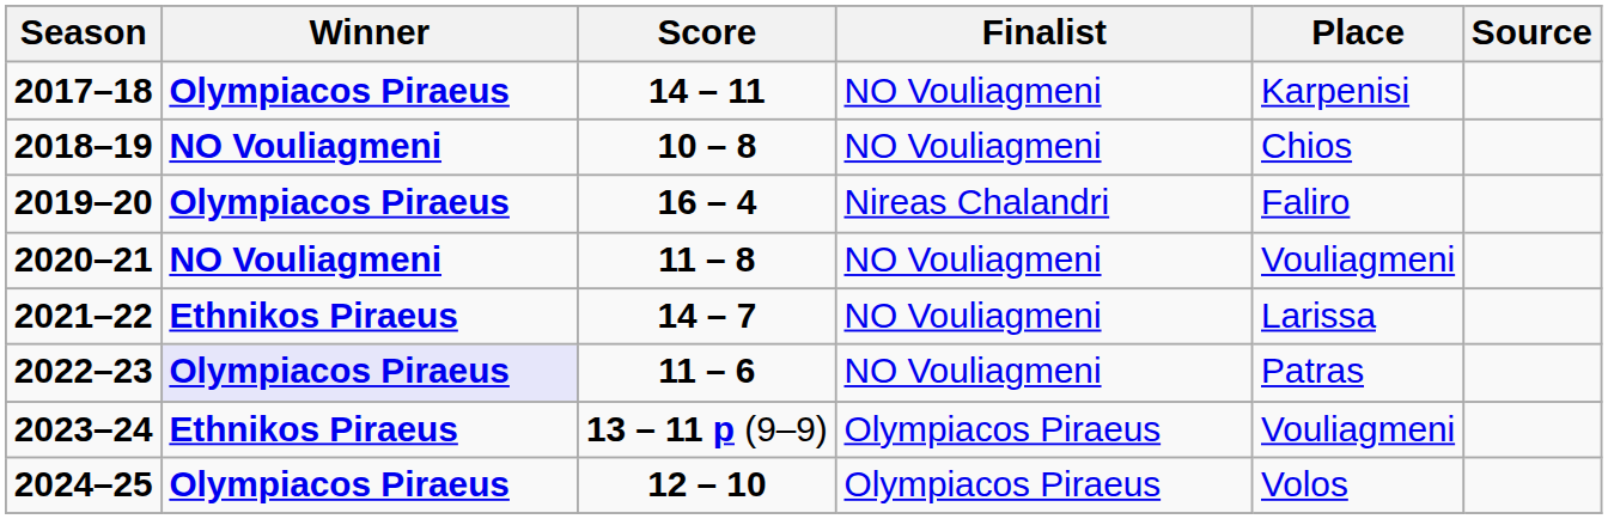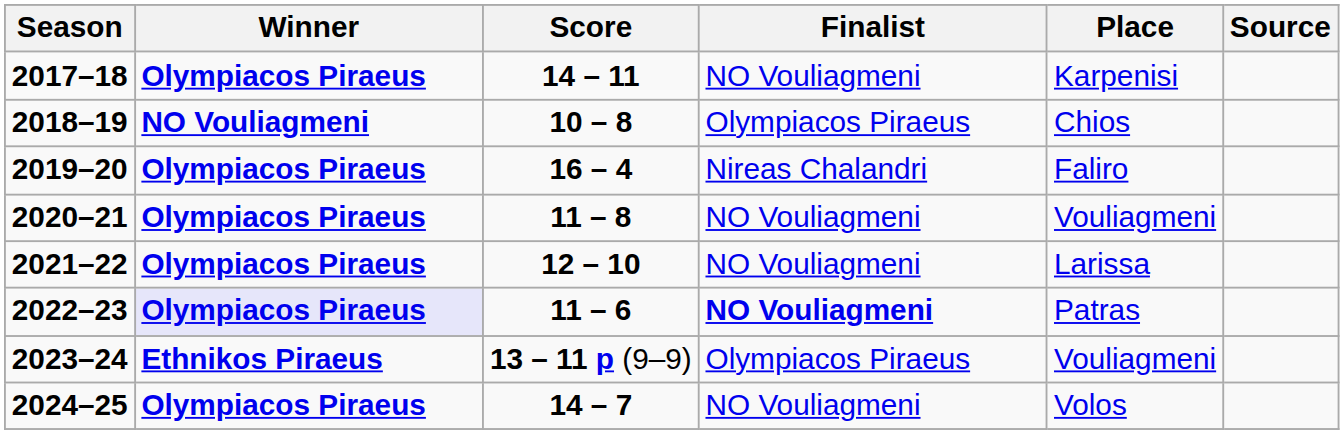2018–19 | Finalist: NO Vouliagmeni -> Olympiacos Piraeus
2020–21 | Winner: NO Vouliagmeni -> Olympiacos Piraeus
2021–22 | Winner: Ethnikos Piraeus -> Olympiacos Piraeus
2021–22 | Score: 14 – 7 -> 12 – 10
2022–23 | Finalist: normal -> bold
2024–25 | Score: 12 – 10 -> 14 – 7
2024–25 | Finalist: Olympiacos Piraeus -> NO Vouliagmeni
